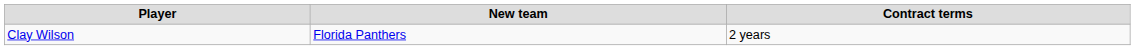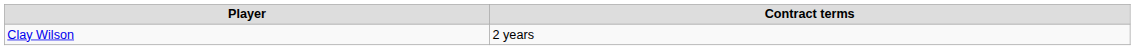- column: New team | Florida Panthers
